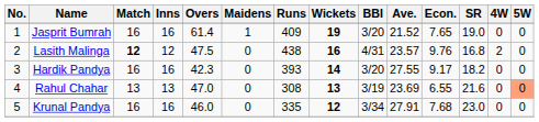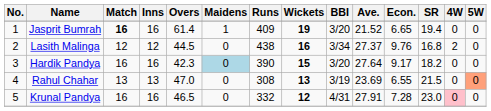Jasprit Bumrah | Match: normal -> bold
Jasprit Bumrah | Econ.: 7.65 -> 6.65
Jasprit Bumrah | SR: 19.0 -> 19.4
Lasith Malinga | Match: bold -> normal
Lasith Malinga | Overs: 47.5 -> 44.5
Lasith Malinga | BBI: 4/31 -> 3/34
Lasith Malinga | Ave.: 23.57 -> 27.37
Hardik Pandya | Maidens: no background -> lightblue background
Hardik Pandya | Runs: 393 -> 390
Hardik Pandya | Wickets: 14 -> 15
Hardik Pandya | Ave.: 27.55 -> 27.64
Rahul Chahar | SR: 21.6 -> 21.5
Krunal Pandya | Overs: 46.0 -> 46.5
Krunal Pandya | Runs: 335 -> 332
Krunal Pandya | BBI: 3/34 -> 4/31
Krunal Pandya | Econ.: 7.68 -> 7.28
Krunal Pandya | 4W: no background -> pink background
